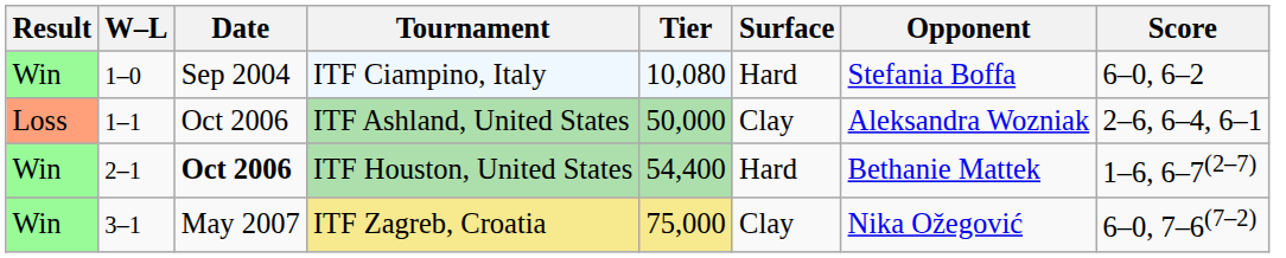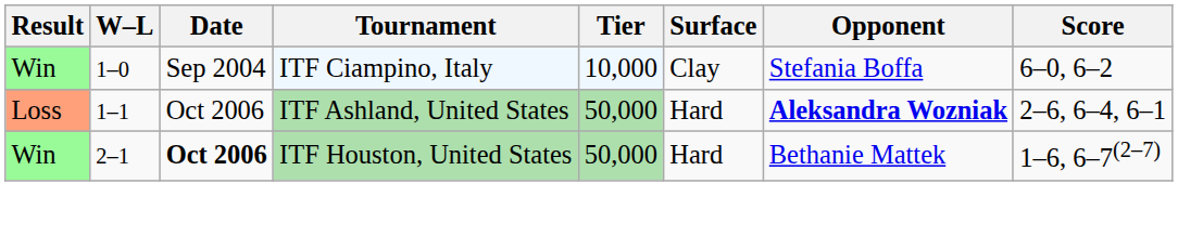ITF Ciampino, Italy | Tier: 10,080 -> 10,000
ITF Ciampino, Italy | Surface: Hard -> Clay
ITF Ashland, United States | Surface: Clay -> Hard
ITF Ashland, United States | Opponent: normal -> bold
ITF Houston, United States | Tier: 54,400 -> 50,000
- row: Win | 3–1 | May 2007 | ITF Zagreb, Croatia | 75,000 | Clay | Nika Ožegović | 6–0, 7–6(7–2)
